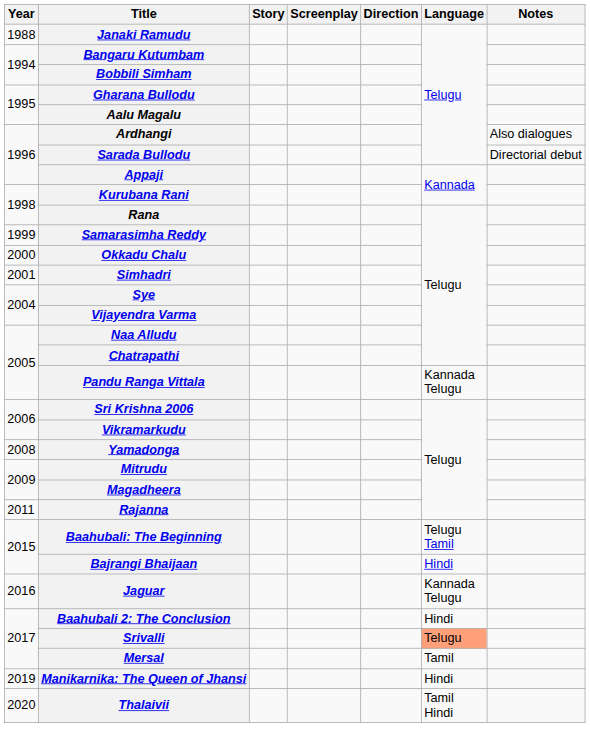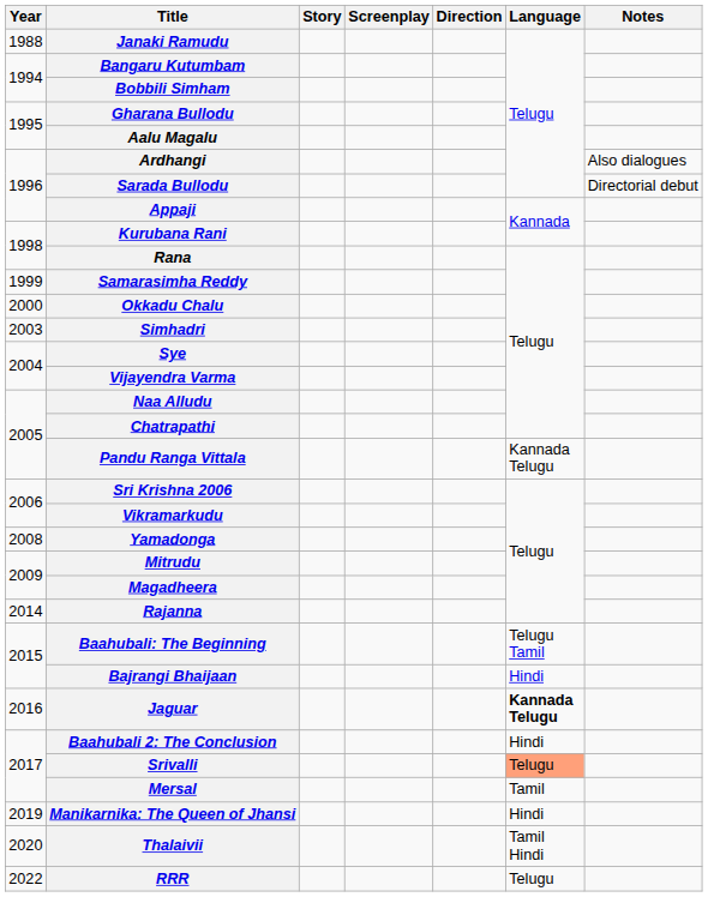Simhadri | Year: 2001 -> 2003
Rajanna | Year: 2011 -> 2014
Jaguar | Language: normal -> bold
+ row: 2022 | RRR | Telugu
